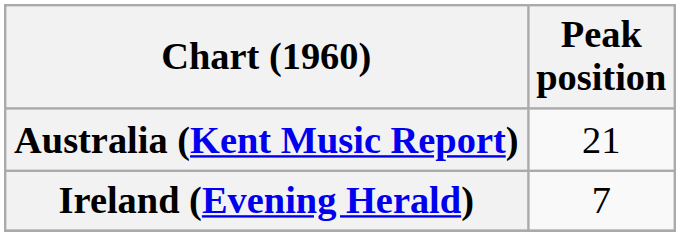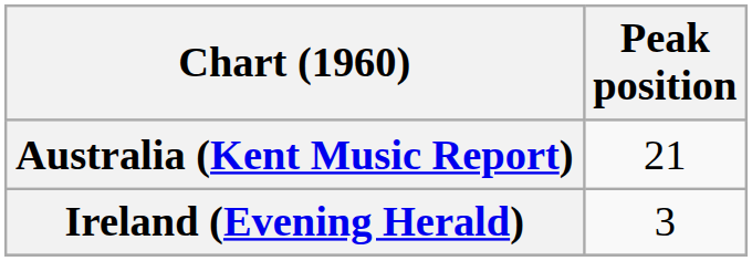Ireland (Evening Herald) | Peak position: 7 -> 3
